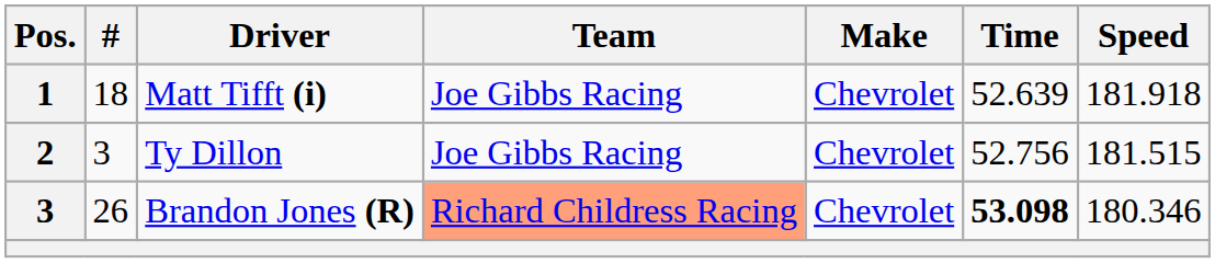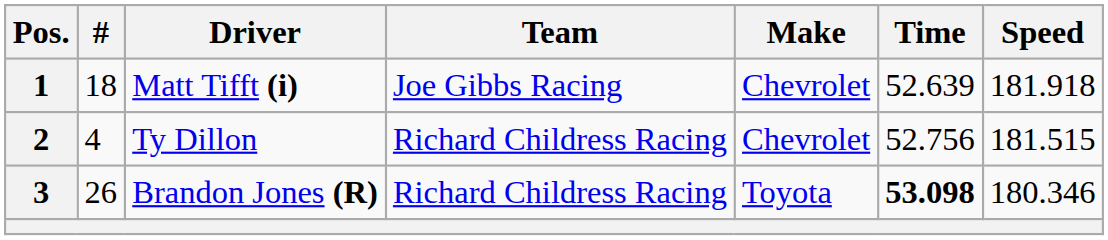Ty Dillon | #: 3 -> 4
Ty Dillon | Team: Joe Gibbs Racing -> Richard Childress Racing
Brandon Jones (R) | Team: lightsalmon background -> no background
Brandon Jones (R) | Make: Chevrolet -> Toyota
